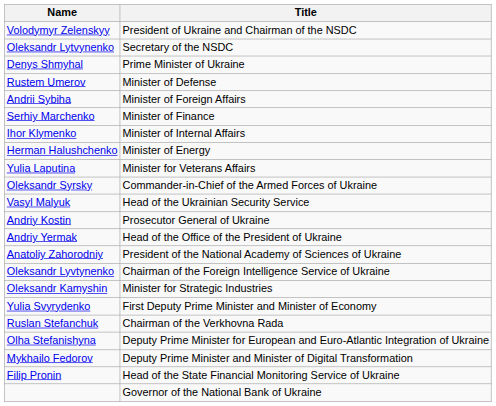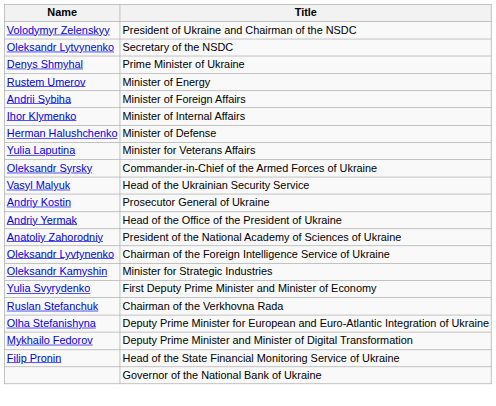Rustem Umerov | Title: Minister of Defense -> Minister of Energy
- row: Serhiy Marchenko | Minister of Finance
Herman Halushchenko | Title: Minister of Energy -> Minister of Defense
